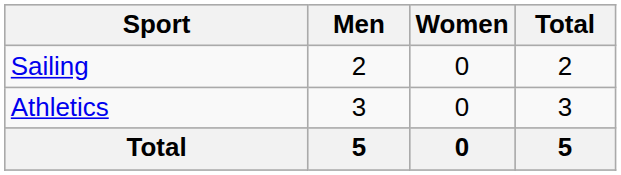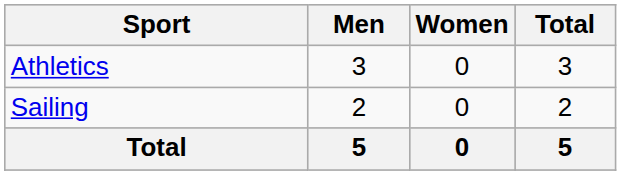rows swapped: Athletics <-> Sailing
